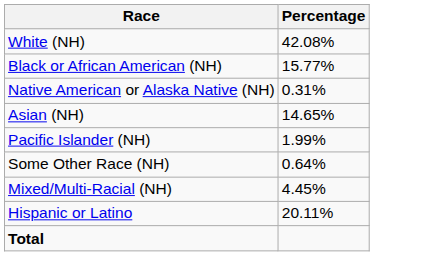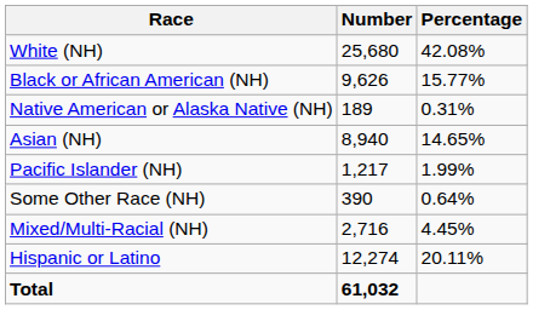+ column: Number | 25,680 | 9,626 | 189 | 8,940 | 1,217 | 390 | 2,716 | 12,274 | 61,032
